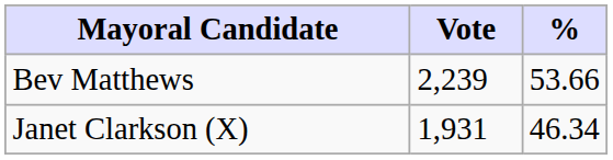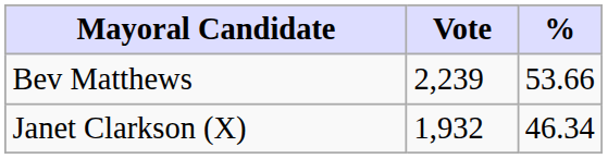Janet Clarkson (X) | Vote: 1,931 -> 1,932
